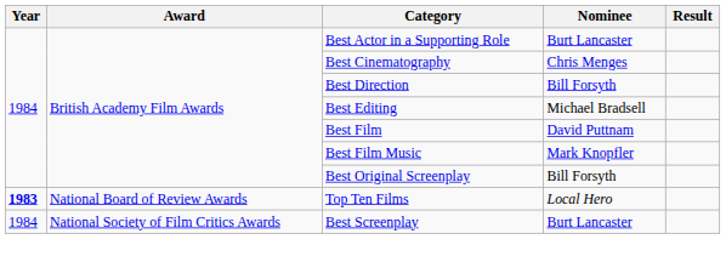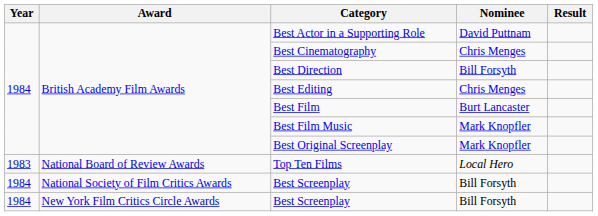Best Actor in a Supporting Role | Nominee: Burt Lancaster -> David Puttnam
Best Editing | Nominee: Michael Bradsell -> Chris Menges
Best Film | Nominee: David Puttnam -> Burt Lancaster
Best Original Screenplay | Nominee: Bill Forsyth -> Mark Knopfler
Top Ten Films | Year: bold -> normal
National Society of Film Critics Awards / Best Screenplay | Nominee: Burt Lancaster -> Bill Forsyth
+ row: 1984 | New York Film Critics Circle Awards | Best Screenplay | Bill Forsyth
